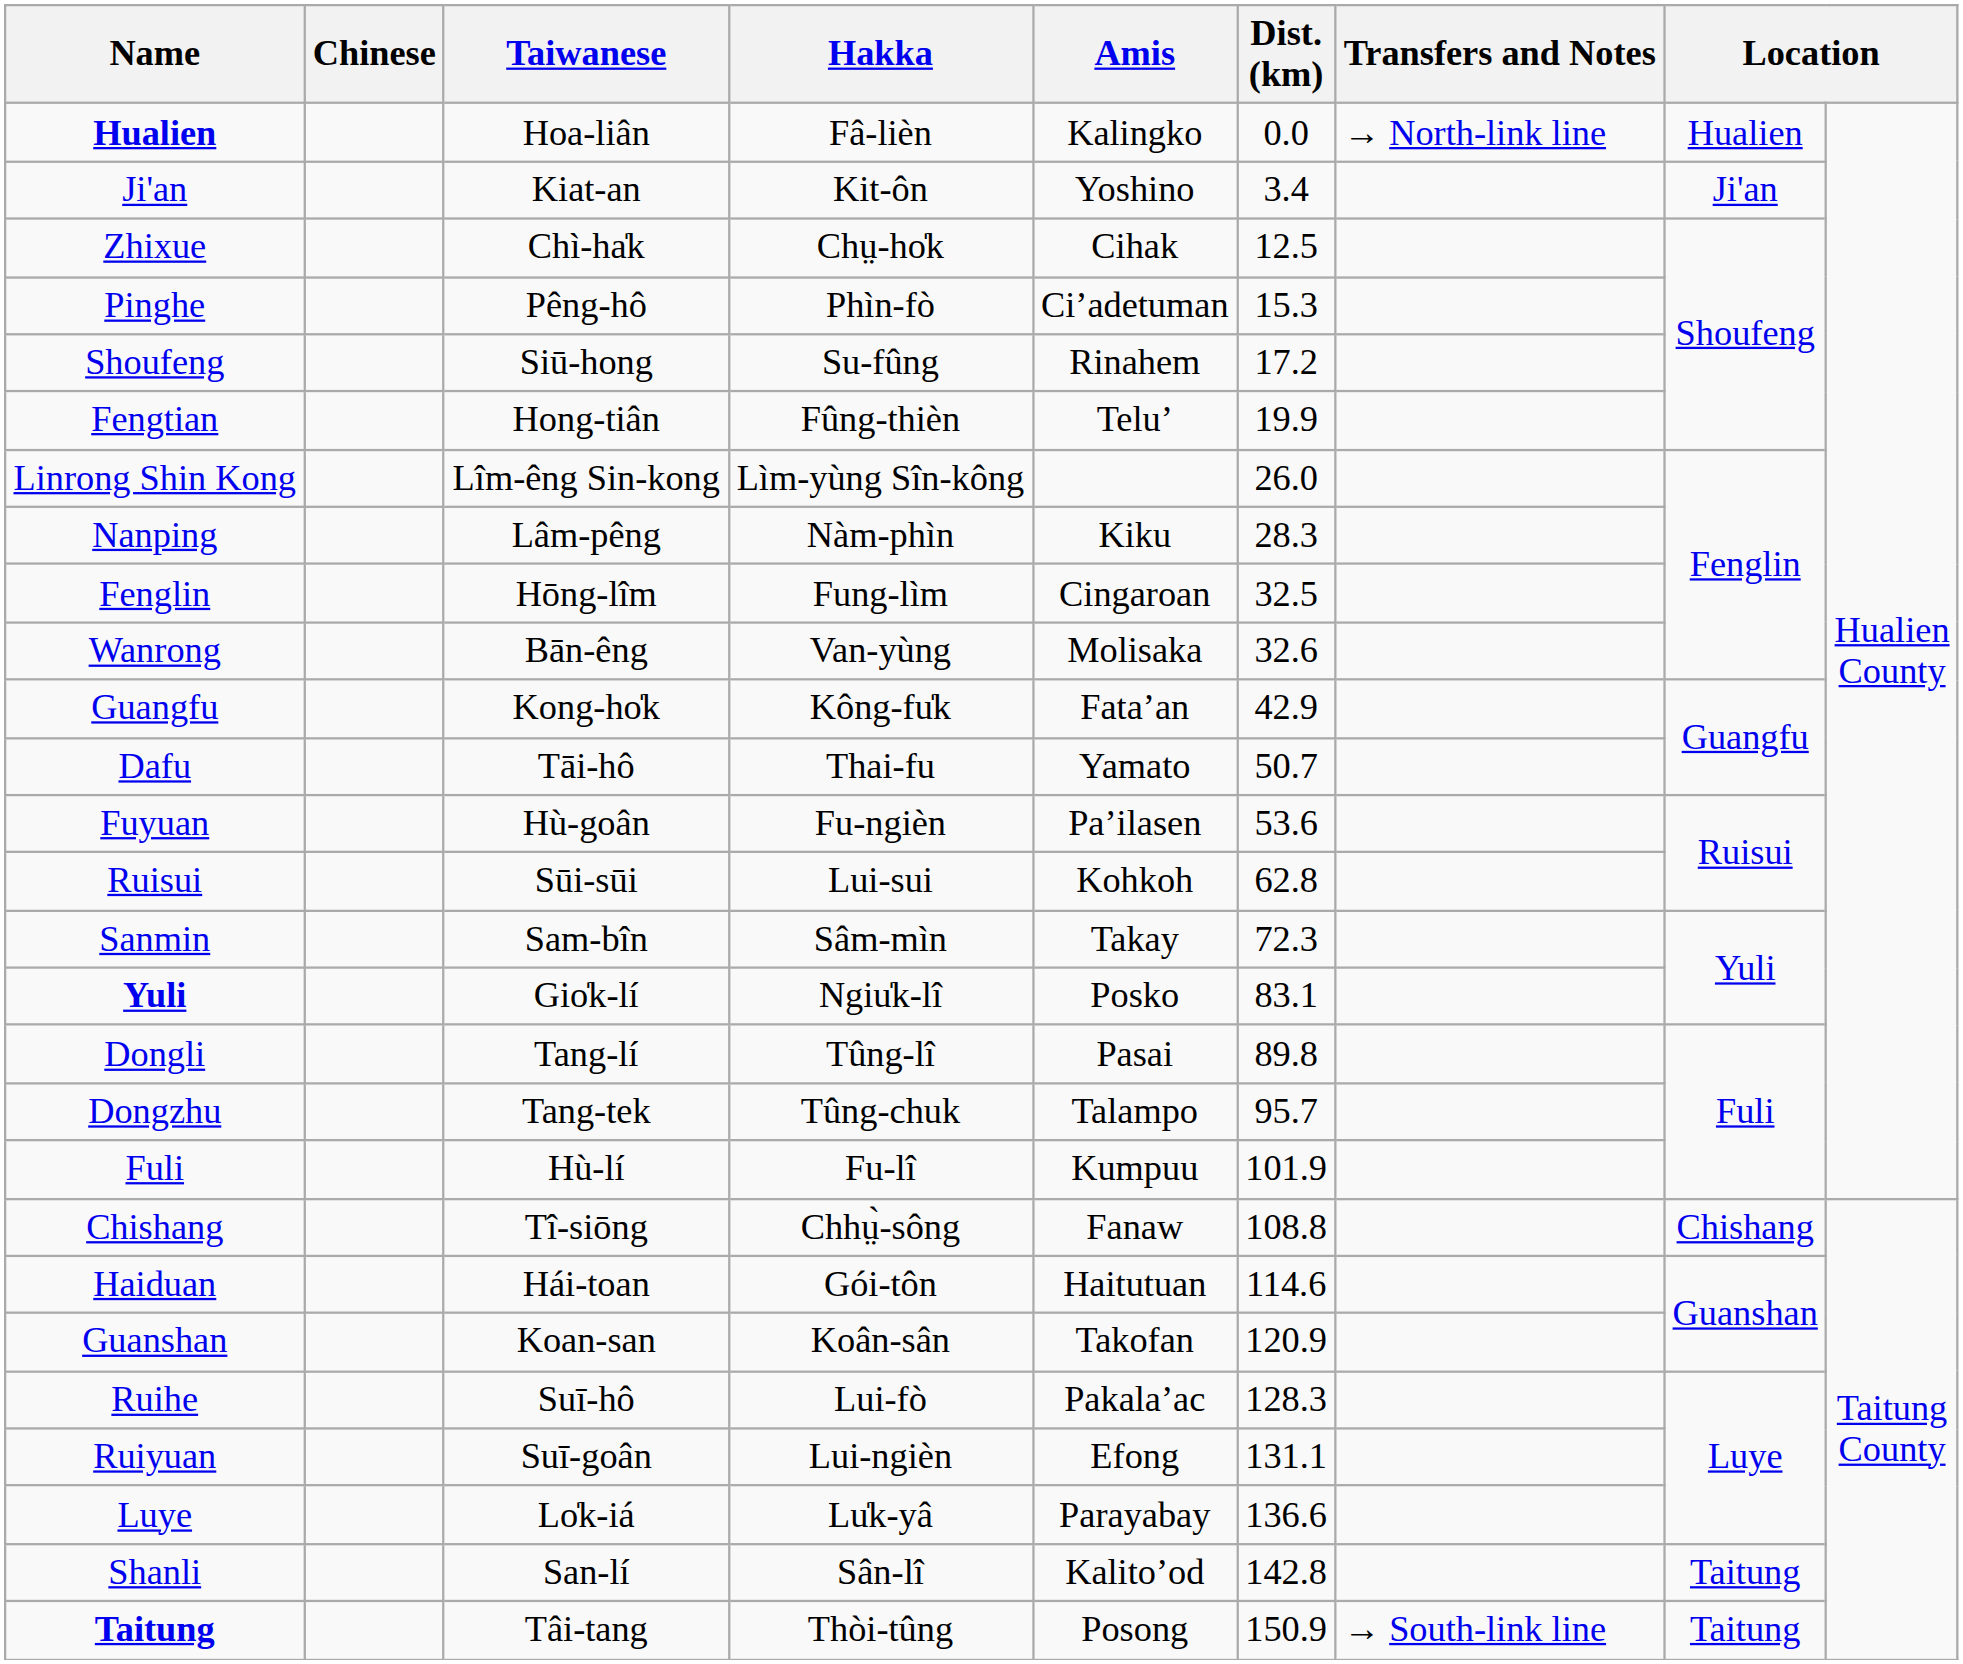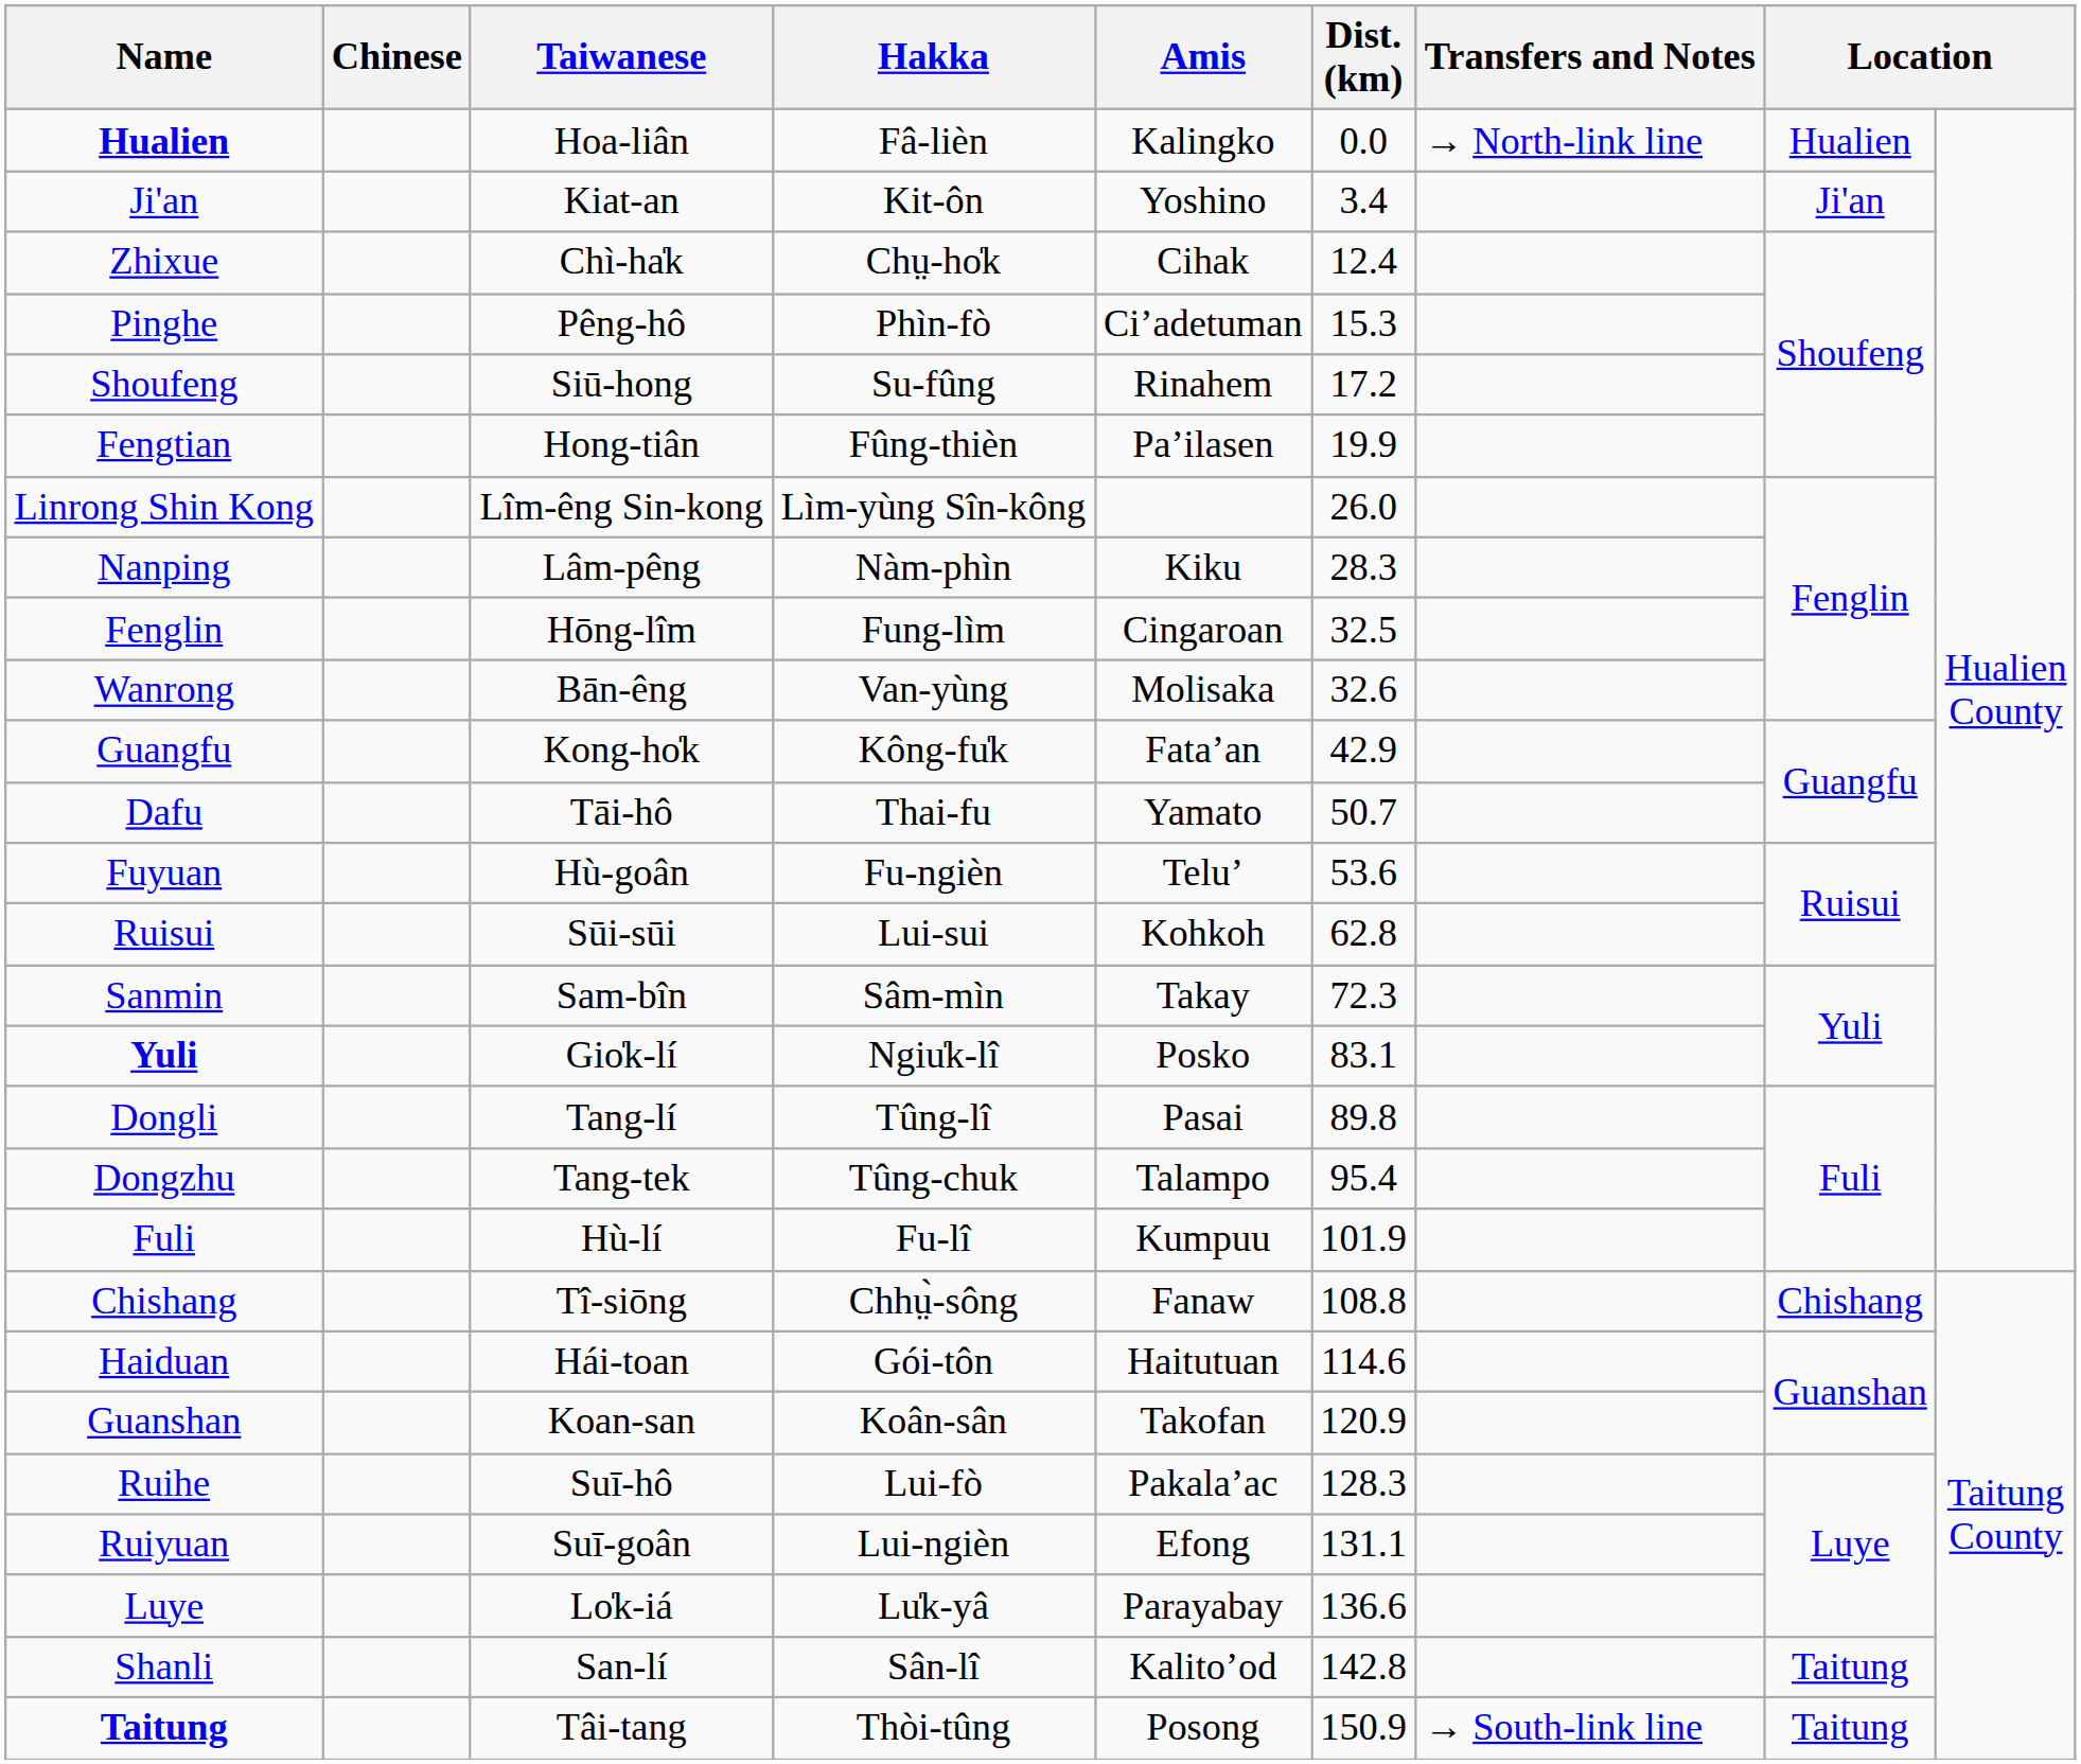Zhixue | Dist. (km): 12.5 -> 12.4
Fengtian | Amis: Telu’ -> Pa’ilasen
Fuyuan | Amis: Pa’ilasen -> Telu’
Dongzhu | Dist. (km): 95.7 -> 95.4
